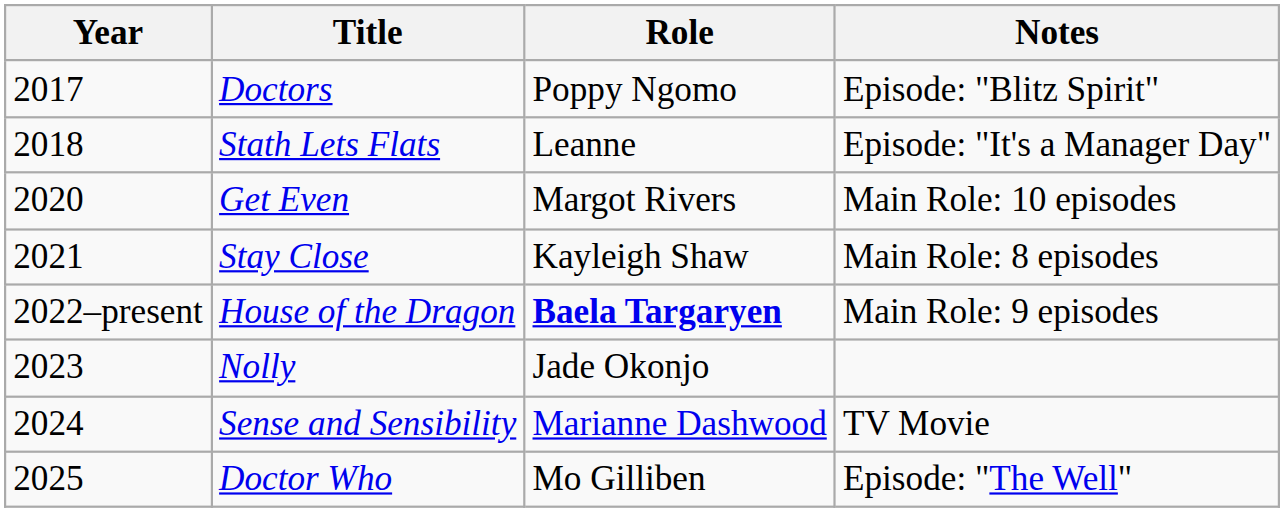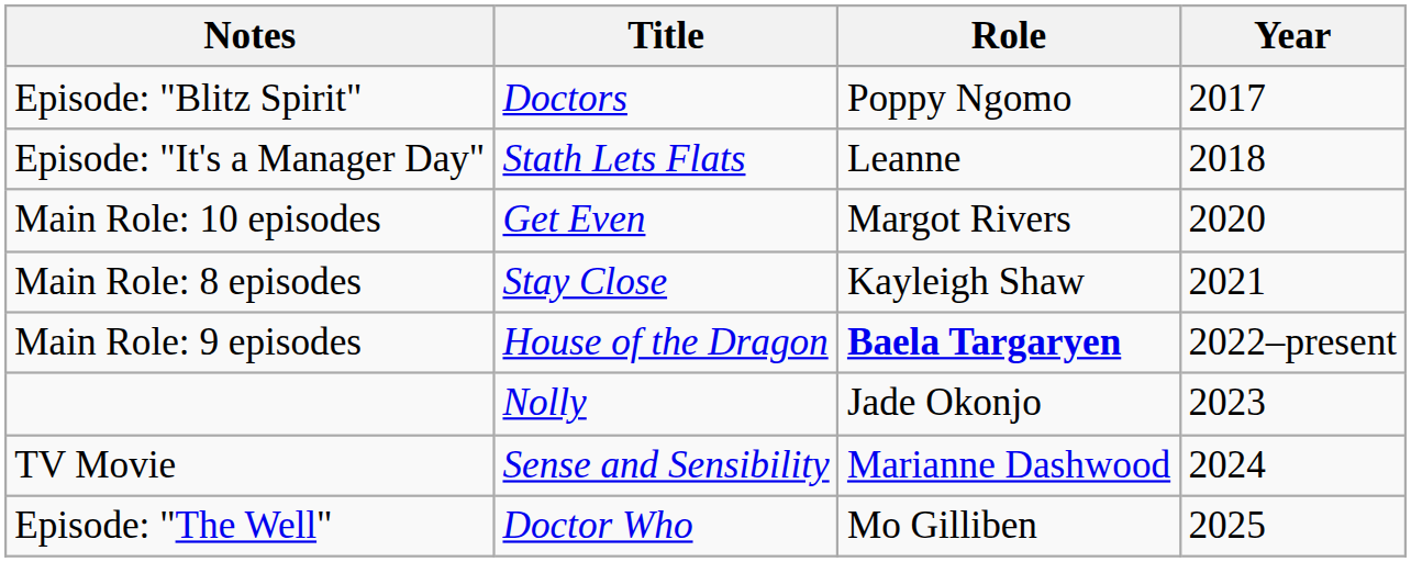columns swapped: Year <-> Notes
